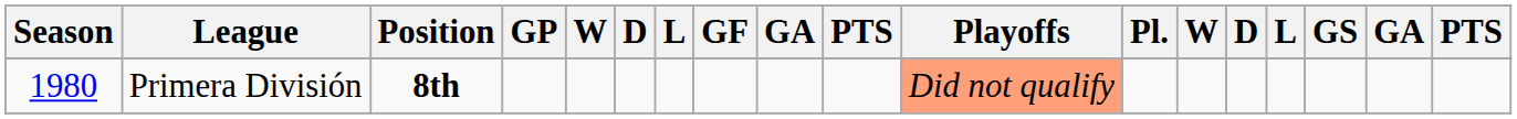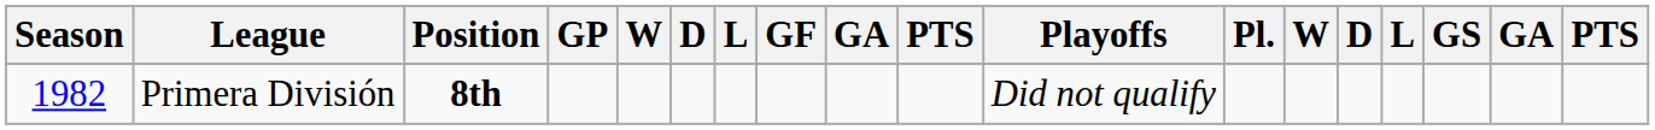Primera División | Season: 1980 -> 1982
Primera División | Playoffs: lightsalmon background -> no background
